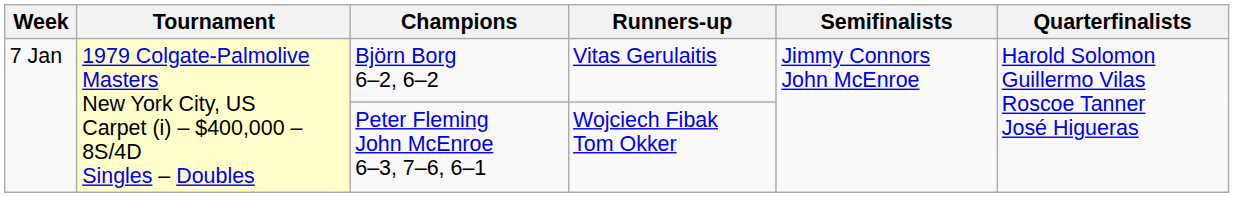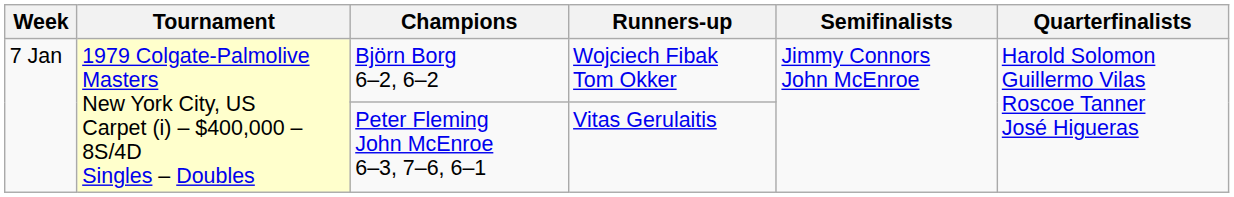Björn Borg 6–2, 6–2 | Runners-up: Vitas Gerulaitis -> Wojciech Fibak Tom Okker
Peter Fleming John McEnroe 6–3, 7–6, 6–1 | Runners-up: Wojciech Fibak Tom Okker -> Vitas Gerulaitis
